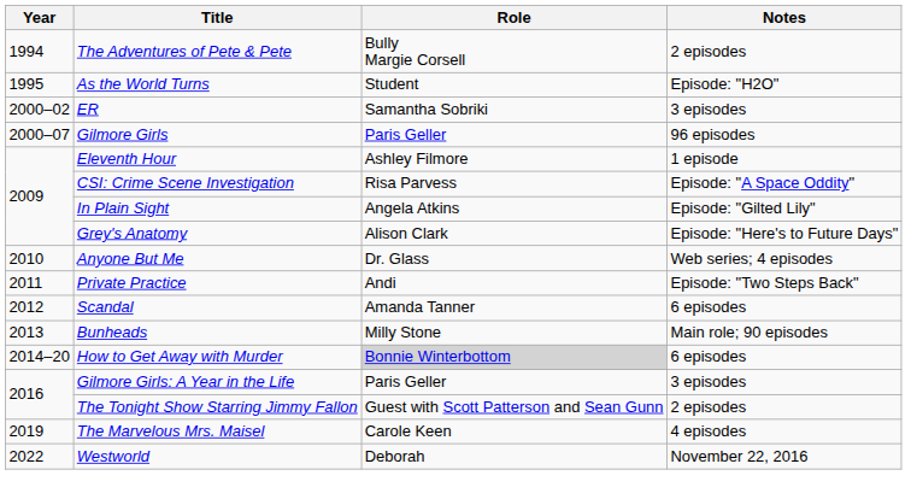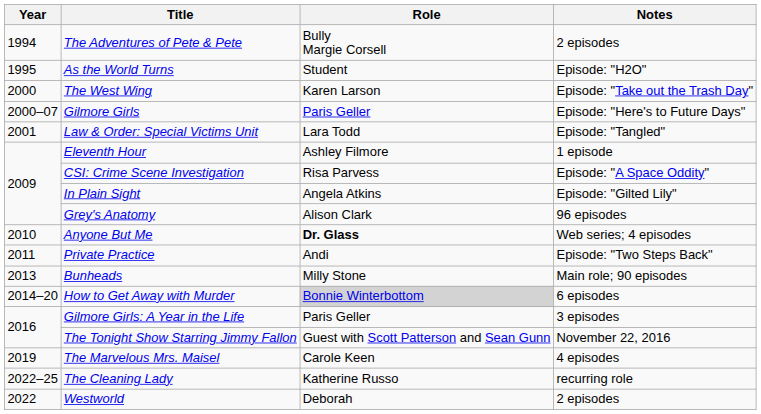+ row: 2000 | The West Wing | Karen Larson | Episode: "Take out the Trash Day"
- row: 2000–02 | ER | Samantha Sobriki | 3 episodes
Gilmore Girls | Notes: 96 episodes -> Episode: "Here's to Future Days"
+ row: 2001 | Law & Order: Special Victims Unit | Lara Todd | Episode: "Tangled"
Grey's Anatomy | Notes: Episode: "Here's to Future Days" -> 96 episodes
Anyone But Me | Role: normal -> bold
- row: 2012 | Scandal | Amanda Tanner | 6 episodes
The Tonight Show Starring Jimmy Fallon | Notes: 2 episodes -> November 22, 2016
+ row: 2022–25 | The Cleaning Lady | Katherine Russo | recurring role
Westworld | Notes: November 22, 2016 -> 2 episodes
